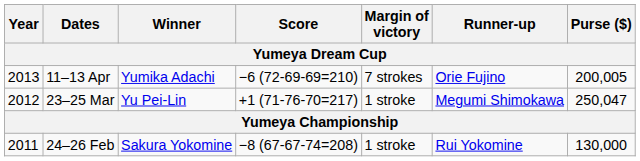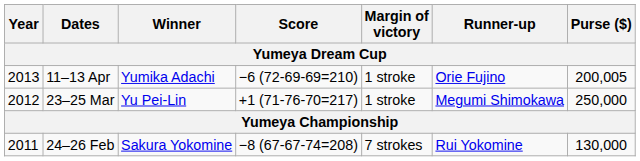11–13 Apr | Margin of victory: 7 strokes -> 1 stroke
23–25 Mar | Purse ($): 250,047 -> 250,000
24–26 Feb | Margin of victory: 1 stroke -> 7 strokes
